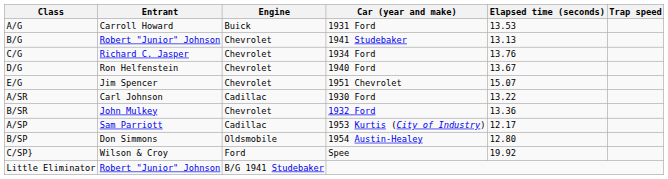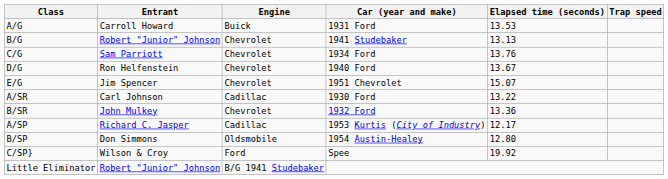C/G | Entrant: Richard C. Jasper -> Sam Parriott
A/SP | Entrant: Sam Parriott -> Richard C. Jasper
